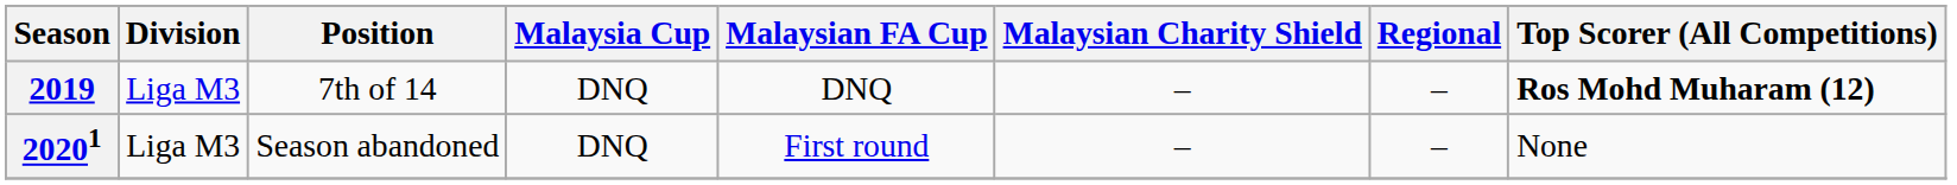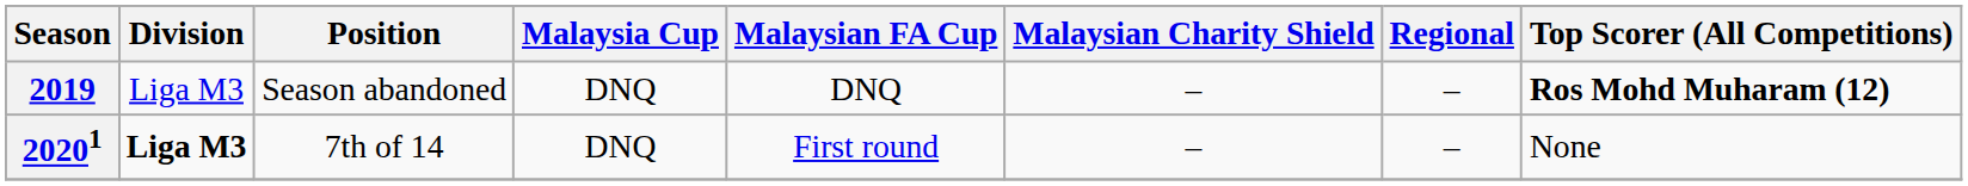2019 | Position: 7th of 14 -> Season abandoned
20201 | Division: normal -> bold
20201 | Position: Season abandoned -> 7th of 14
